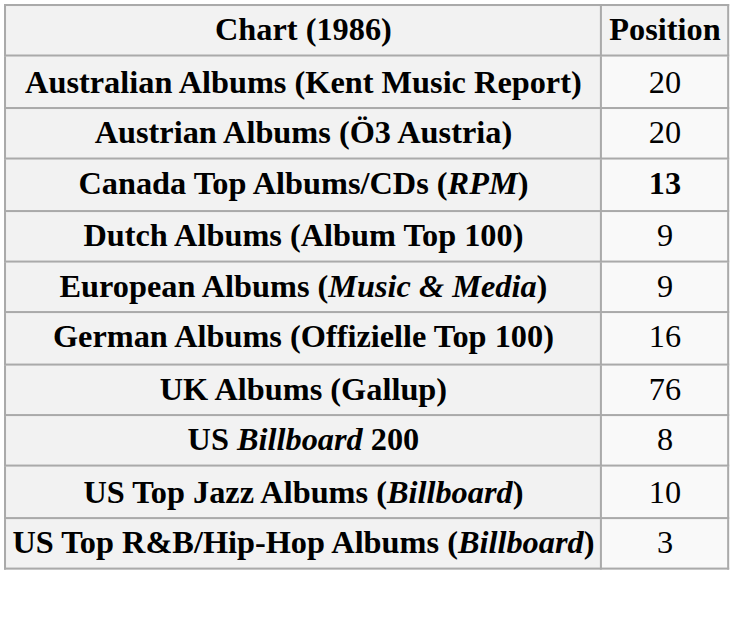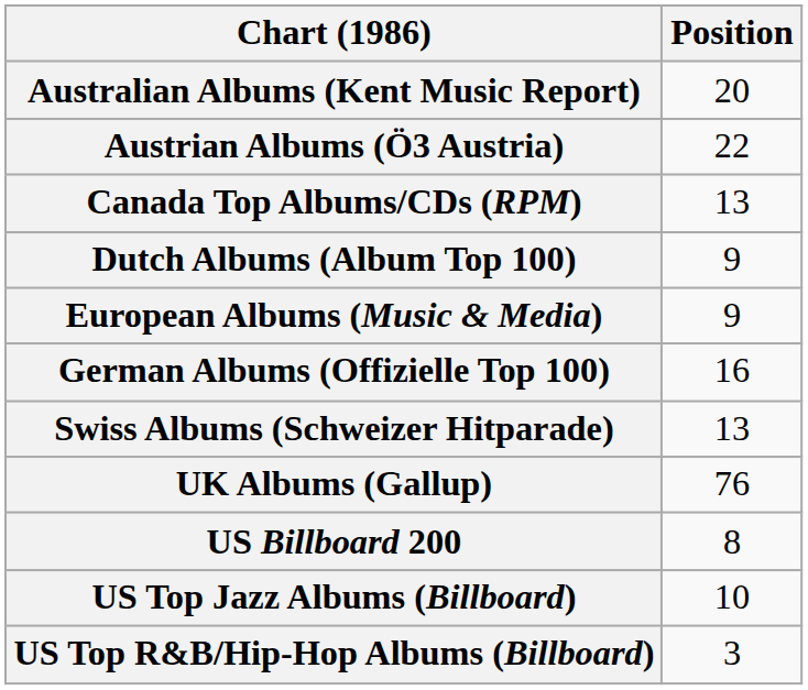Austrian Albums (Ö3 Austria) | Position: 20 -> 22
Canada Top Albums/CDs (RPM) | Position: bold -> normal
+ row: Swiss Albums (Schweizer Hitparade) | 13
